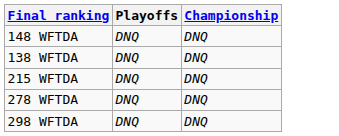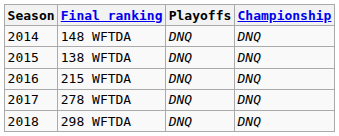+ column: Season | 2014 | 2015 | 2016 | 2017 | 2018
